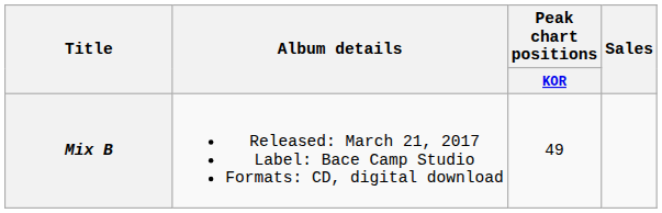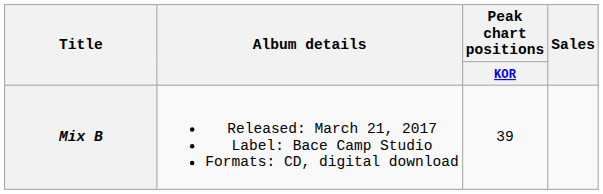Mix B | Peak chart positions / KOR: 49 -> 39
